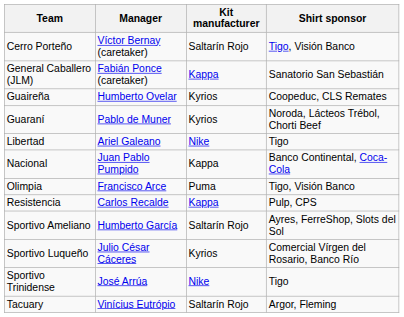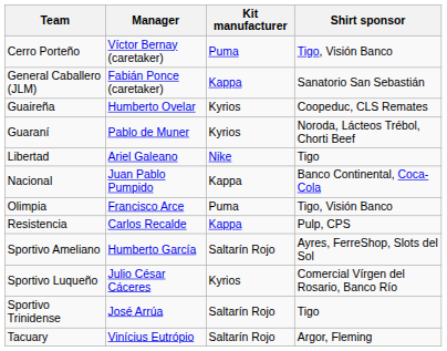Cerro Porteño | Kit manufacturer: Saltarín Rojo -> Puma
Sportivo Trinidense | Kit manufacturer: Nike -> Saltarín Rojo
